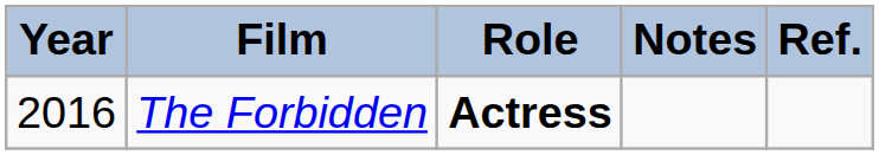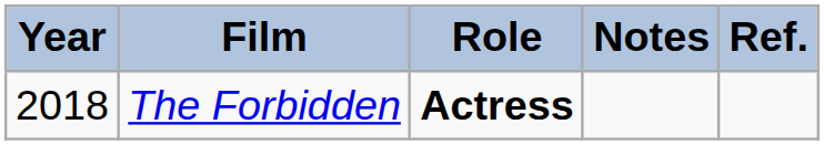The Forbidden | Year: 2016 -> 2018
